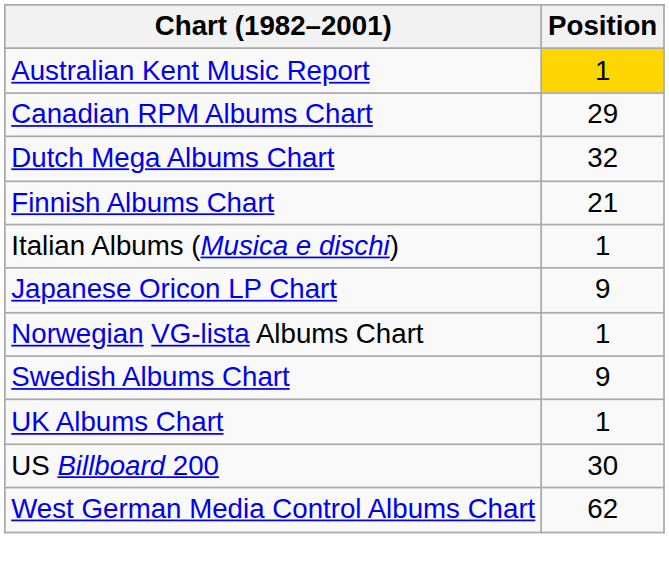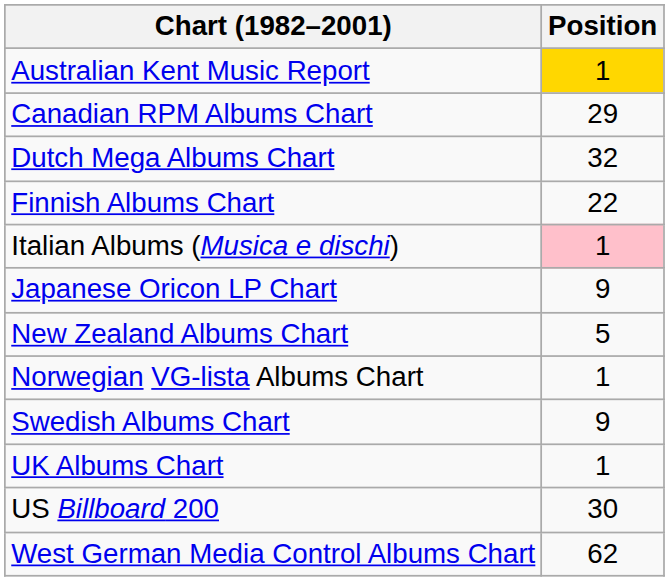Finnish Albums Chart | Position: 21 -> 22
Italian Albums (Musica e dischi) | Position: no background -> pink background
+ row: New Zealand Albums Chart | 5
